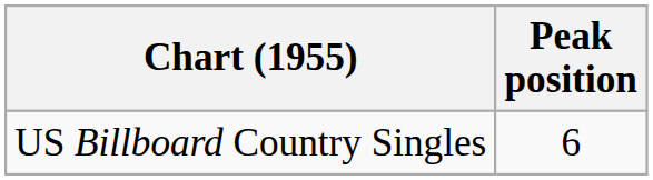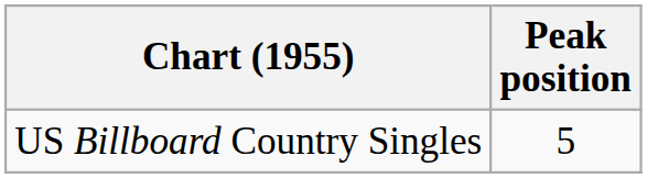US Billboard Country Singles | Peak position: 6 -> 5
